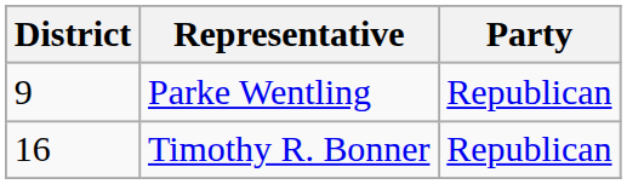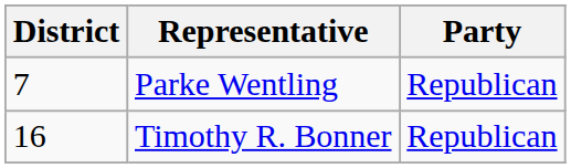Parke Wentling | District: 9 -> 7
